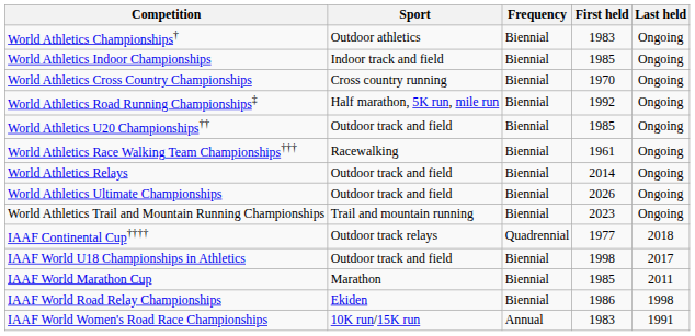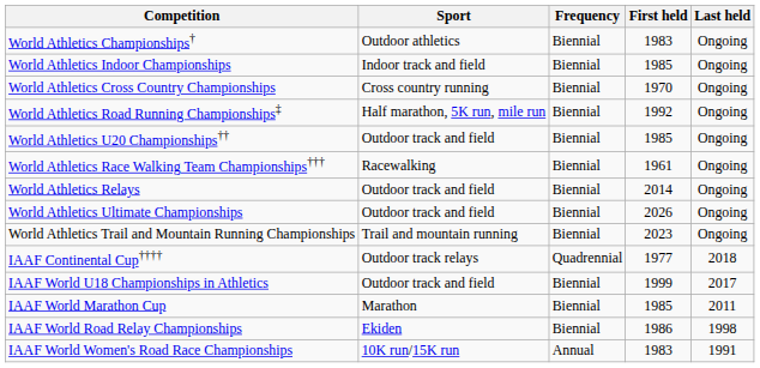IAAF World U18 Championships in Athletics | First held: 1998 -> 1999
